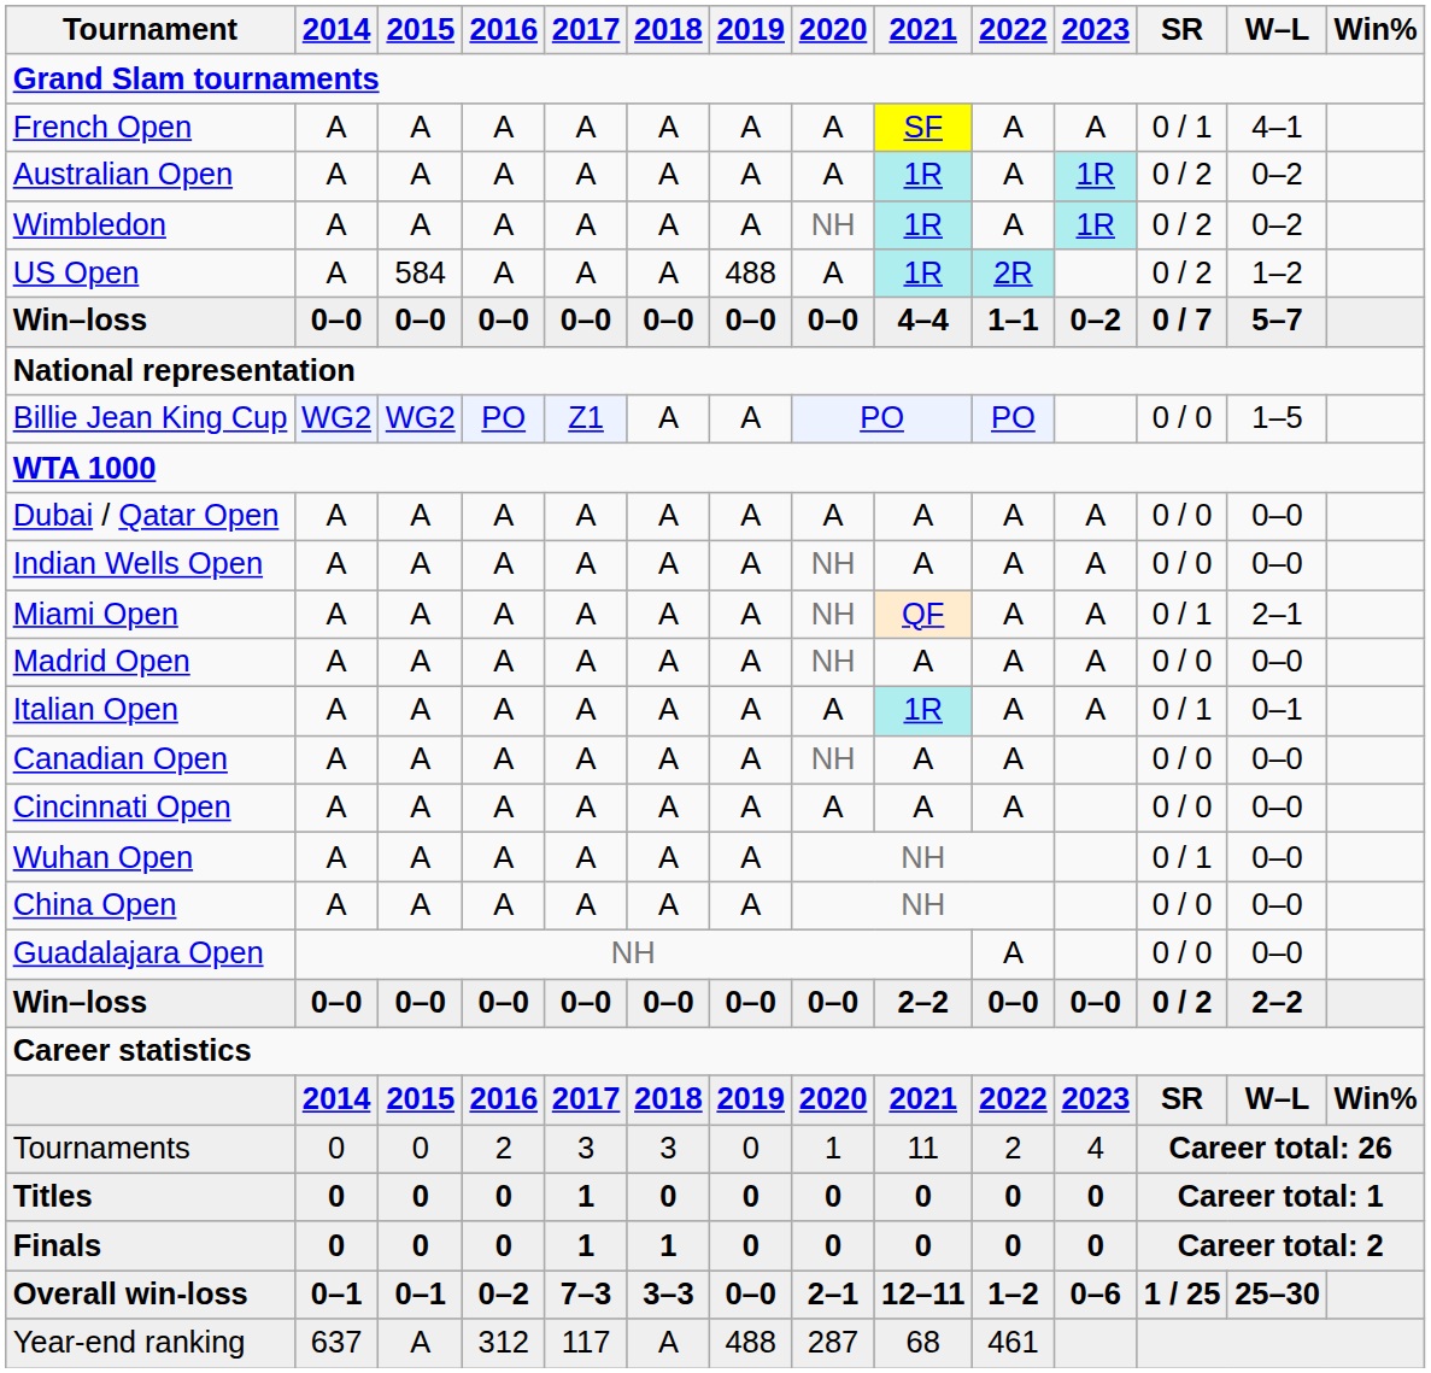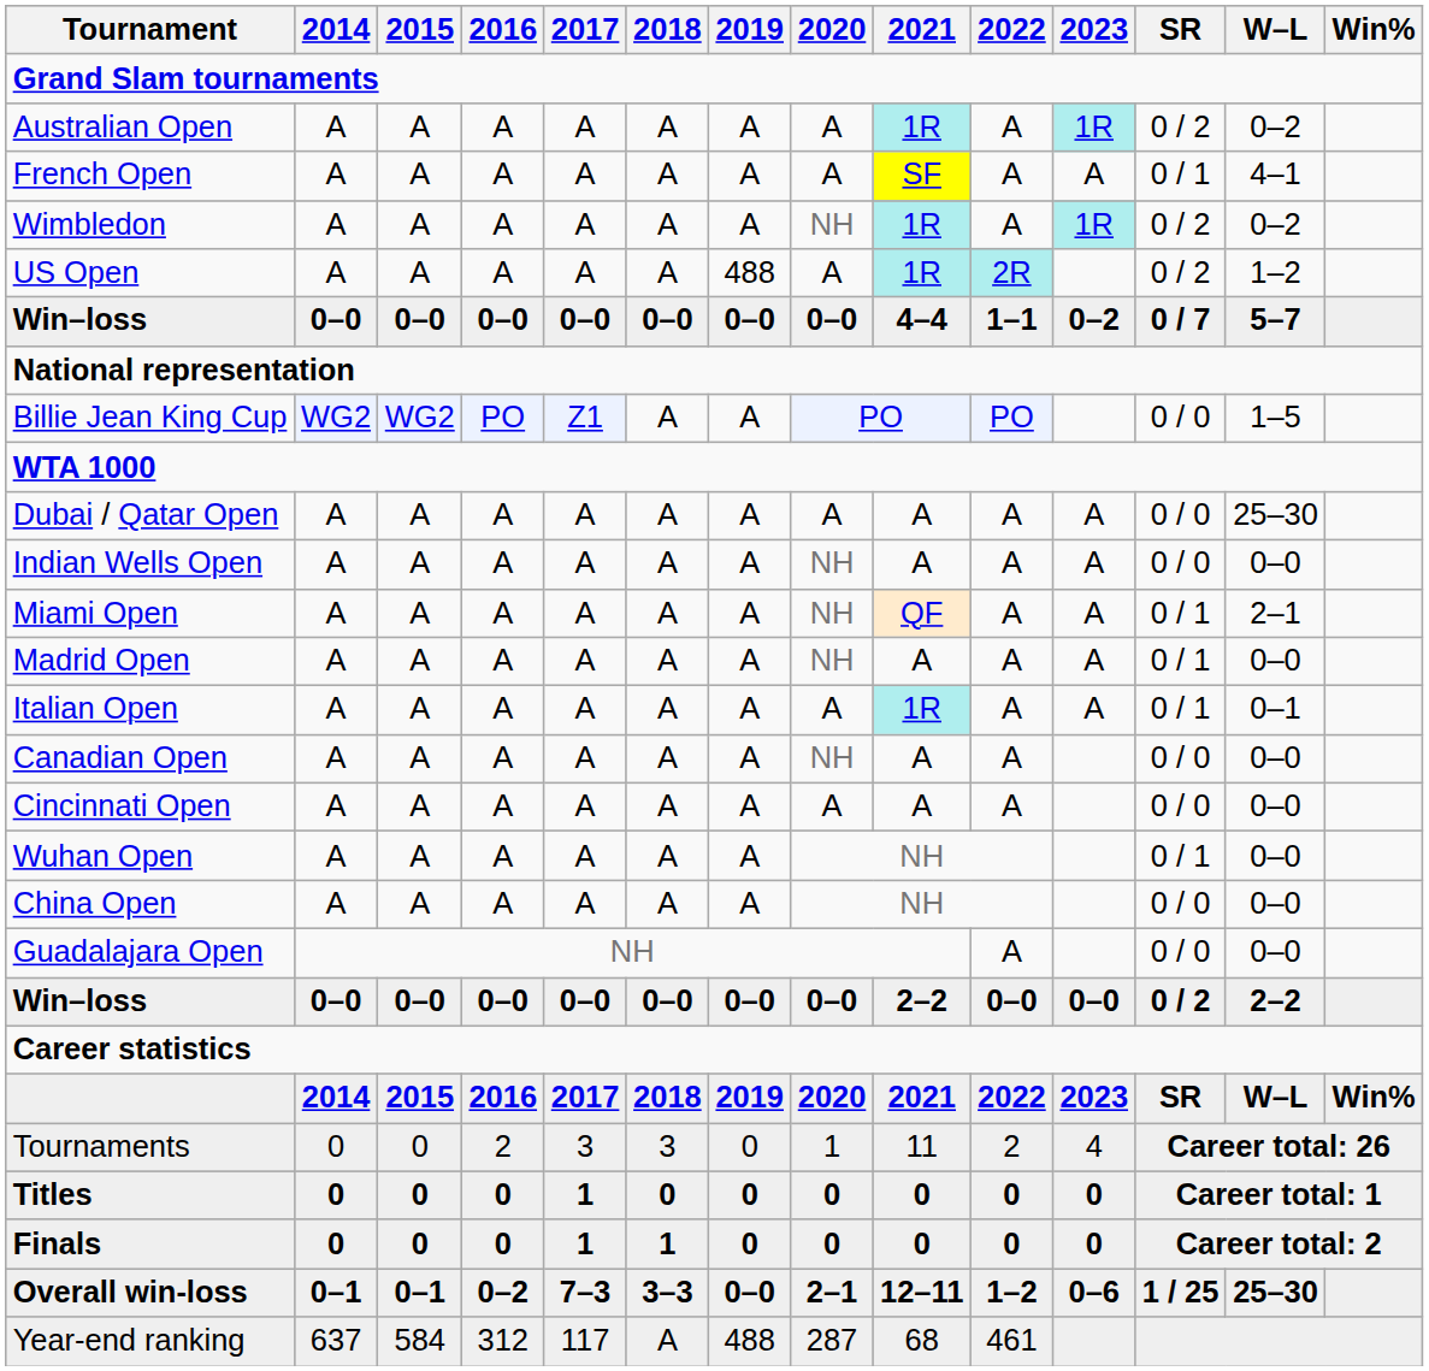rows swapped: Australian Open <-> French Open
US Open | 2015: 584 -> A
Dubai / Qatar Open | W–L: 0–0 -> 25–30
Madrid Open | SR: 0 / 0 -> 0 / 1
Year-end ranking | 2015: A -> 584
